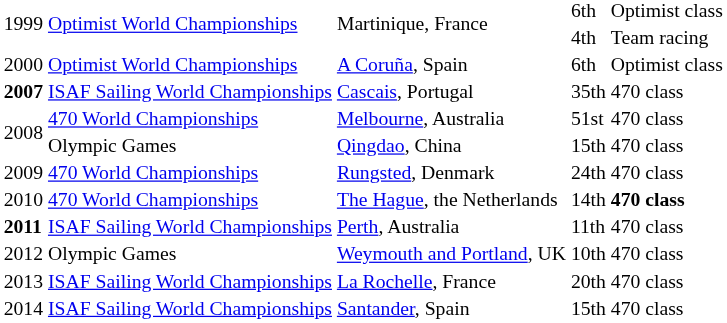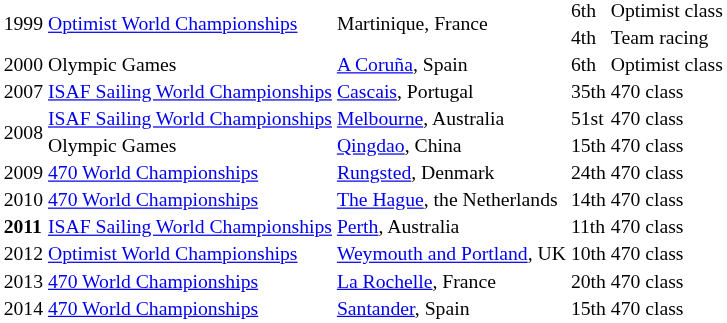A Coruña, Spain | column 2: Optimist World Championships -> Olympic Games
Cascais, Portugal | column 1: bold -> normal
Melbourne, Australia | column 2: 470 World Championships -> ISAF Sailing World Championships
The Hague, the Netherlands | column 5: bold -> normal
Weymouth and Portland, UK | column 2: Olympic Games -> Optimist World Championships
La Rochelle, France | column 2: ISAF Sailing World Championships -> 470 World Championships
Santander, Spain | column 2: ISAF Sailing World Championships -> 470 World Championships
